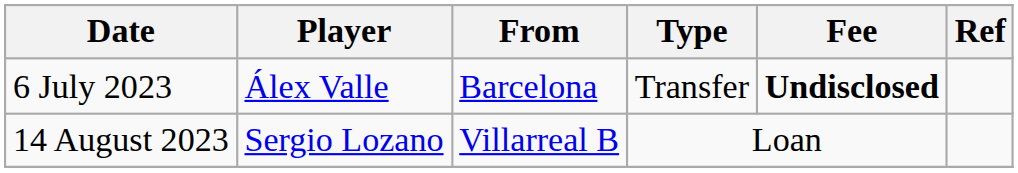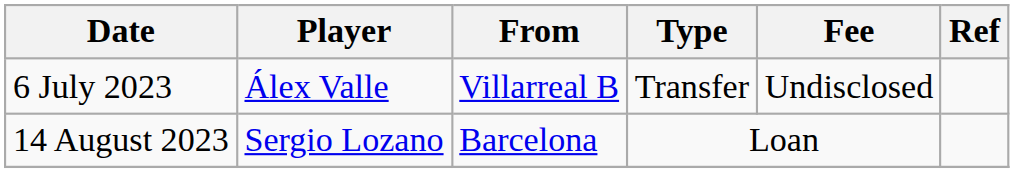6 July 2023 | From: Barcelona -> Villarreal B
6 July 2023 | Fee: bold -> normal
14 August 2023 | From: Villarreal B -> Barcelona
